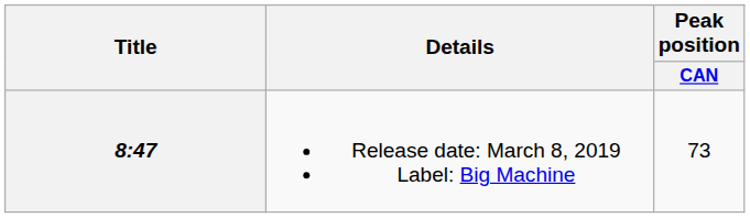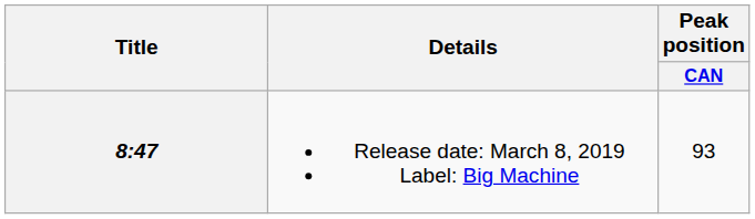8:47 | Peak position / CAN: 73 -> 93
